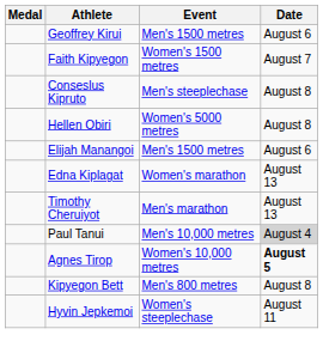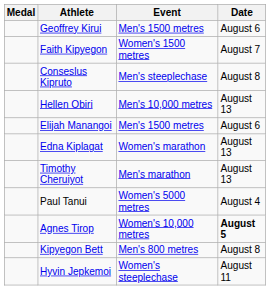Hellen Obiri | Event: Women's 5000 metres -> Men's 10,000 metres
Hellen Obiri | Date: August 8 -> August 13
Paul Tanui | Event: Men's 10,000 metres -> Women's 5000 metres
Paul Tanui | Date: lightgrey background -> no background
